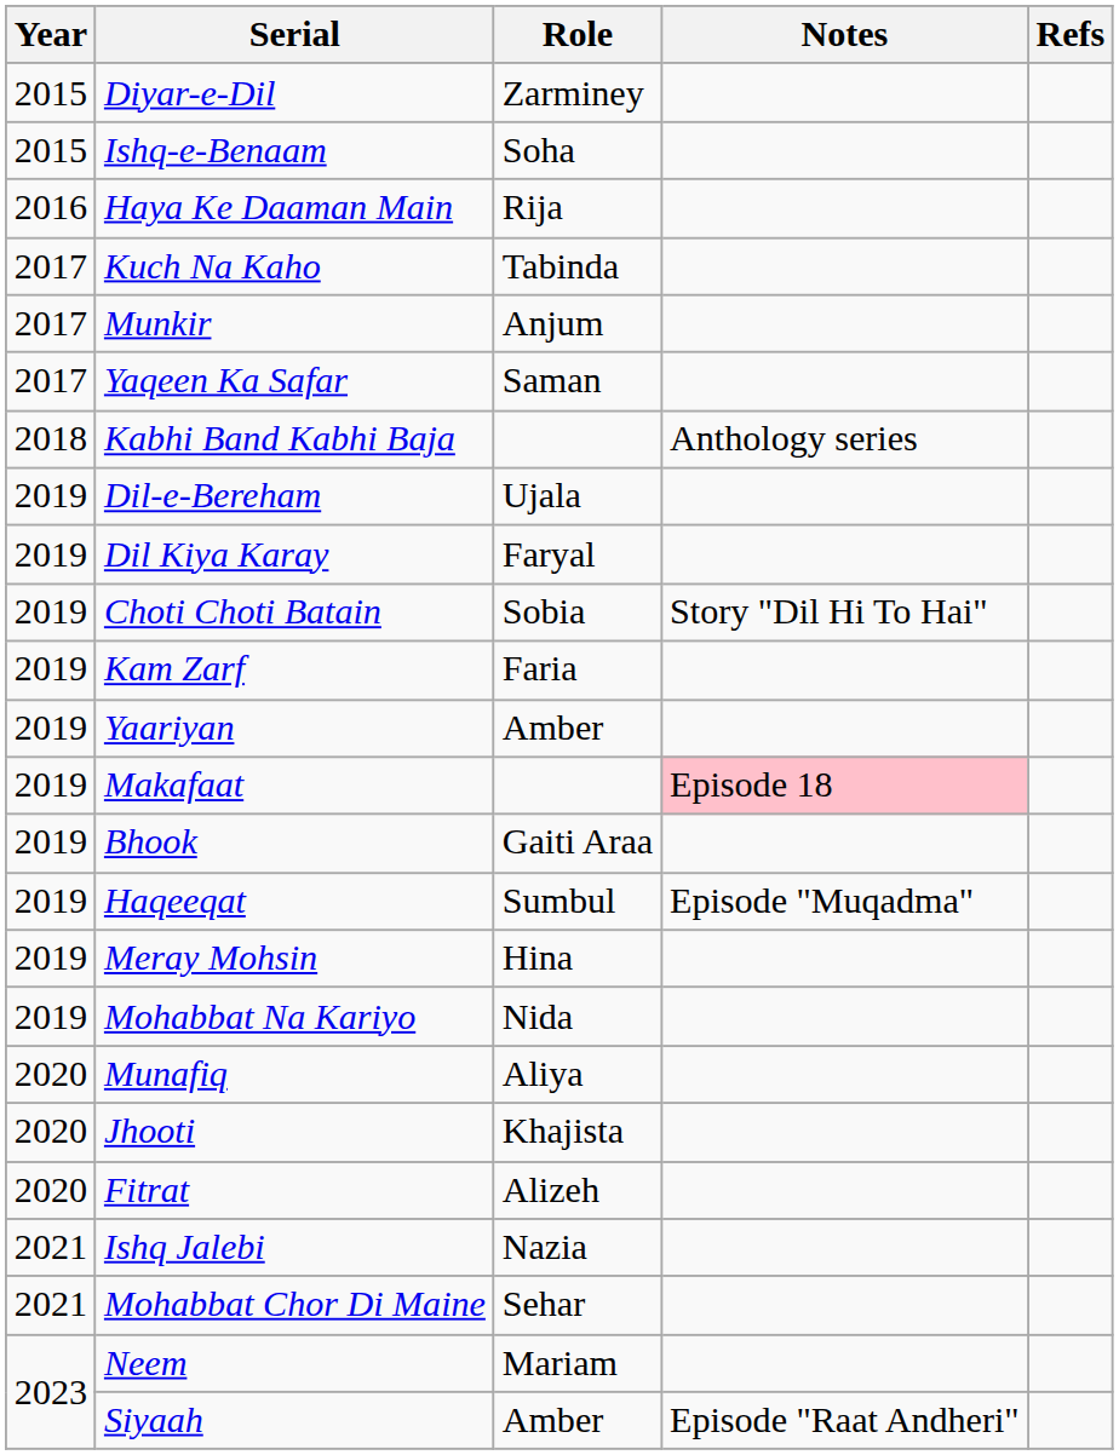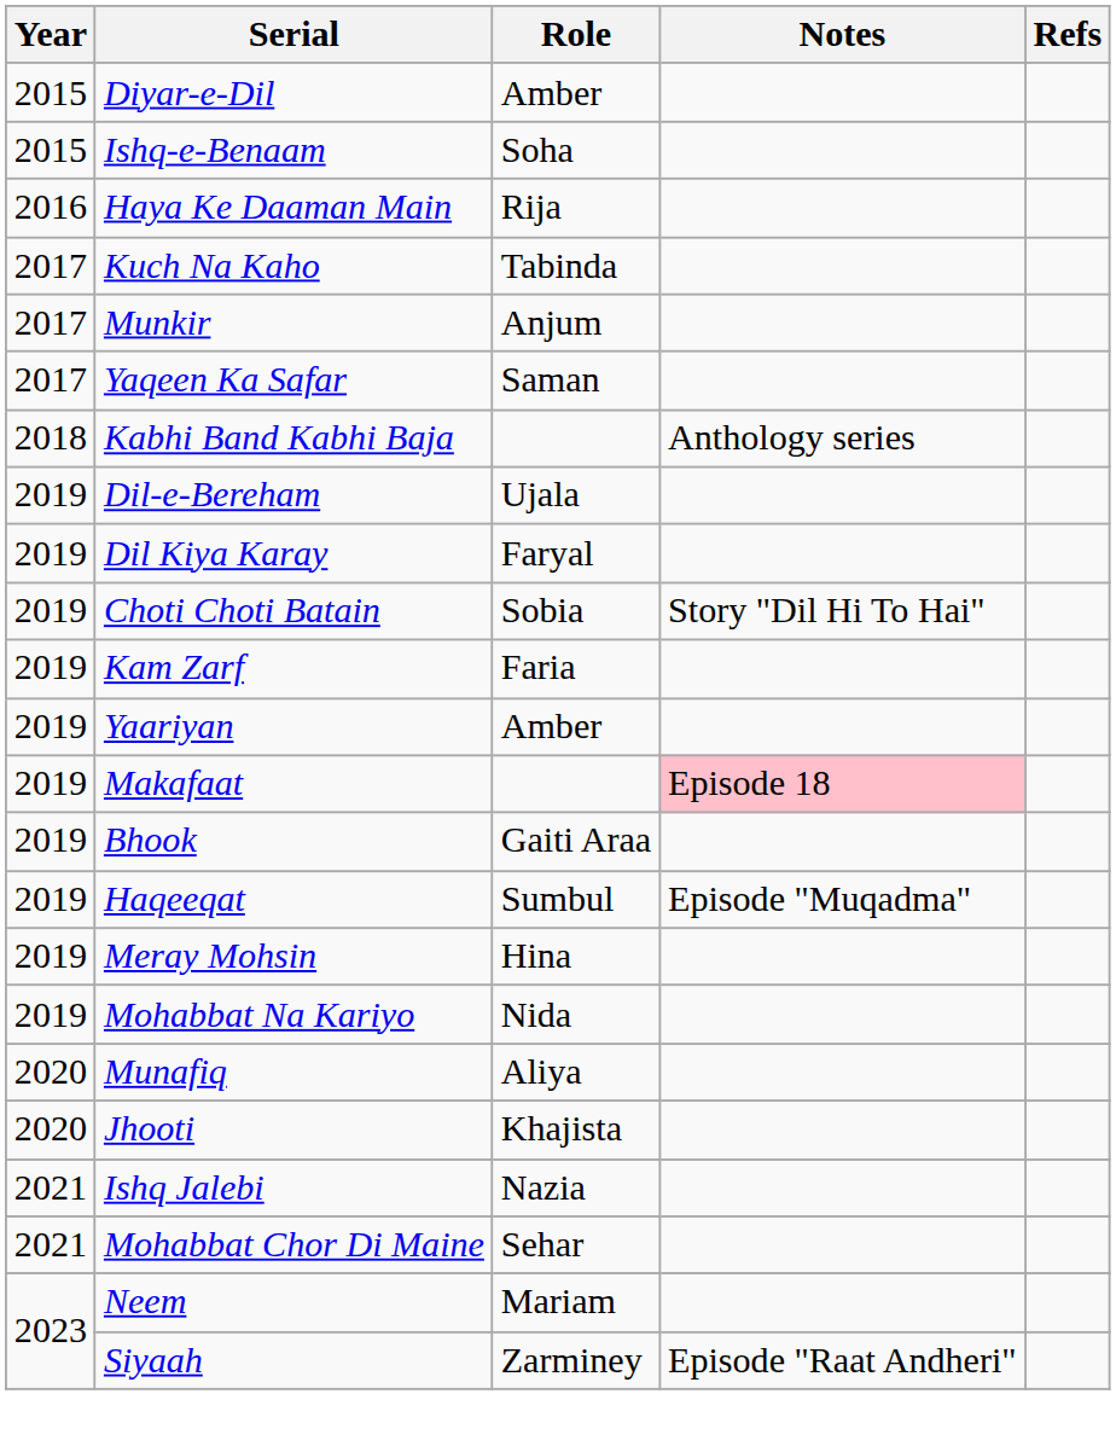Diyar-e-Dil | Role: Zarminey -> Amber
- row: 2020 | Fitrat | Alizeh
Siyaah | Role: Amber -> Zarminey
